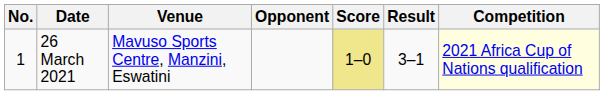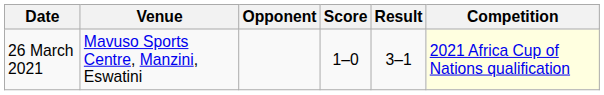- column: No. | 1
26 March 2021 | Score: khaki background -> no background
